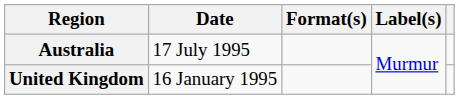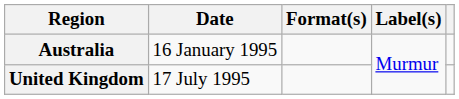Australia | Date: 17 July 1995 -> 16 January 1995
United Kingdom | Date: 16 January 1995 -> 17 July 1995
